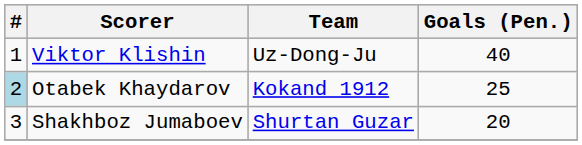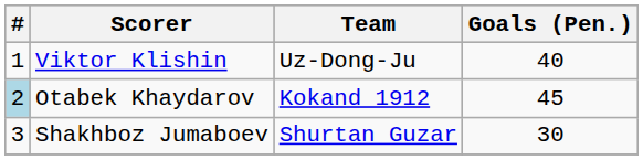Otabek Khaydarov | Goals (Pen.): 25 -> 45
Shakhboz Jumaboev | Goals (Pen.): 20 -> 30
